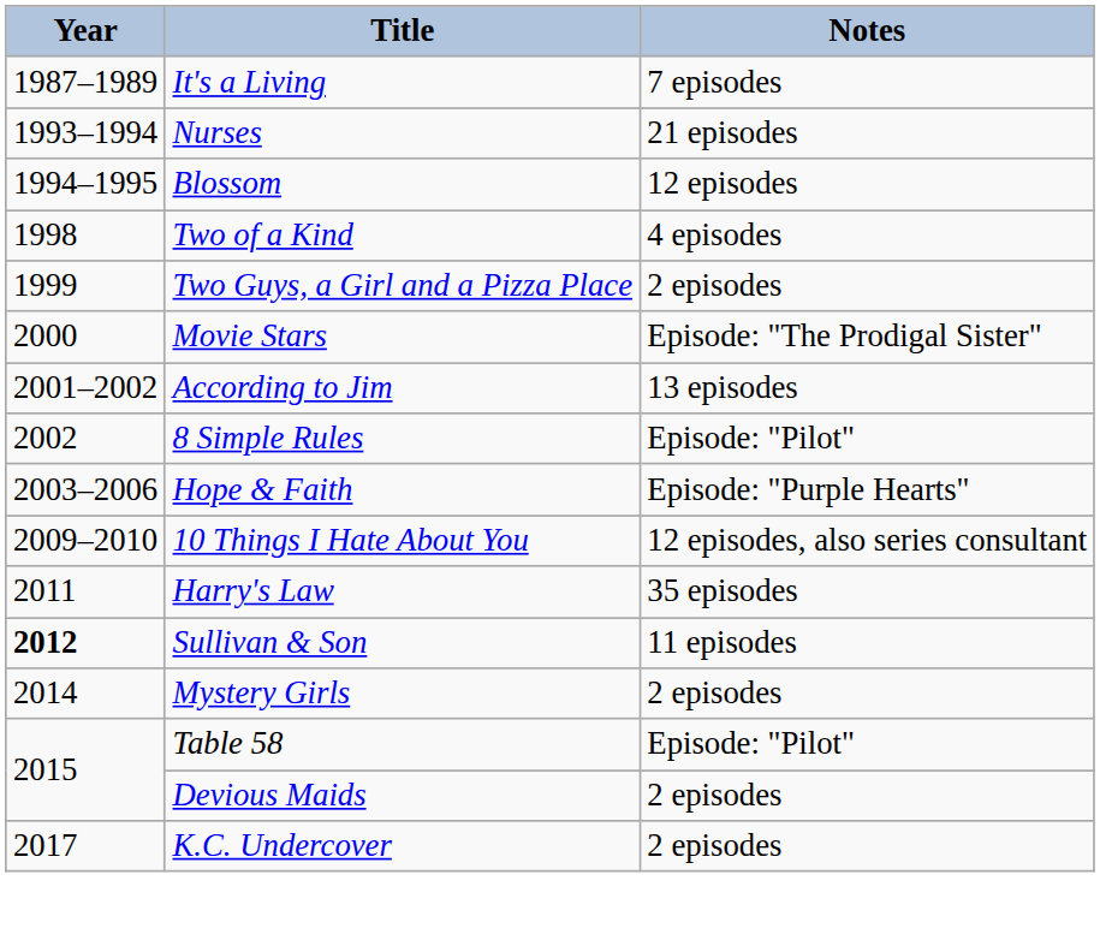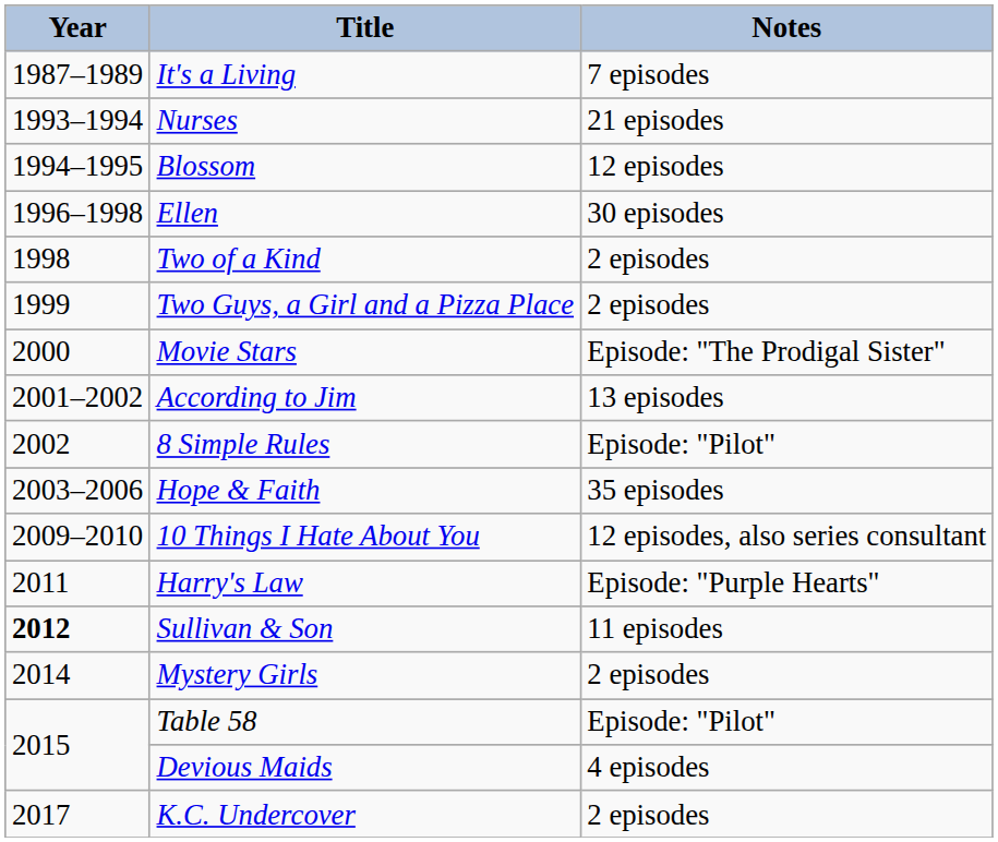+ row: 1996–1998 | Ellen | 30 episodes
Two of a Kind | Notes: 4 episodes -> 2 episodes
Hope & Faith | Notes: Episode: "Purple Hearts" -> 35 episodes
Harry's Law | Notes: 35 episodes -> Episode: "Purple Hearts"
Devious Maids | Notes: 2 episodes -> 4 episodes
